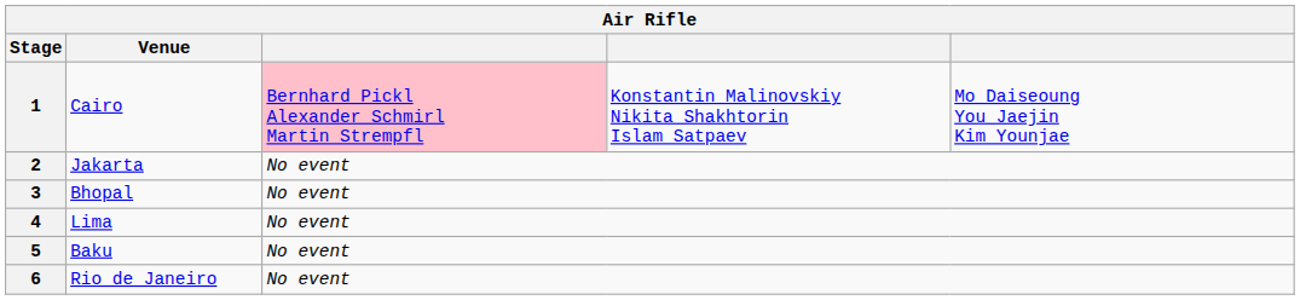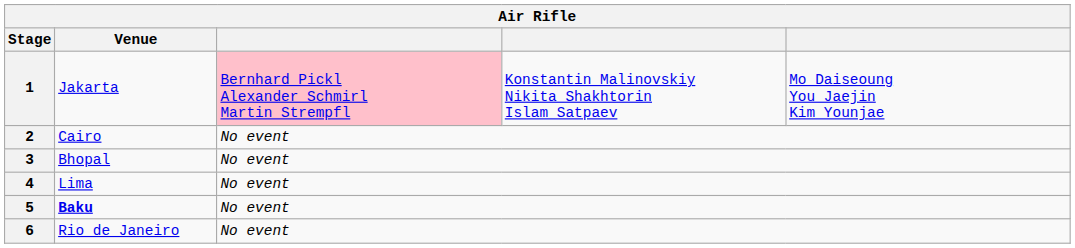1 | Venue: Cairo -> Jakarta
2 | Venue: Jakarta -> Cairo
5 | Venue: normal -> bold
